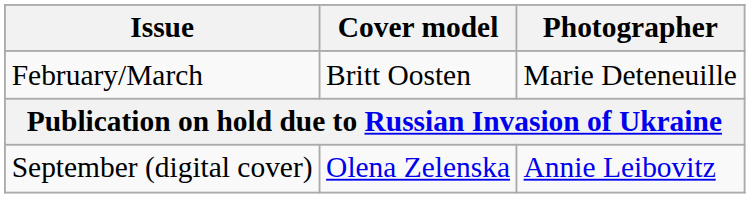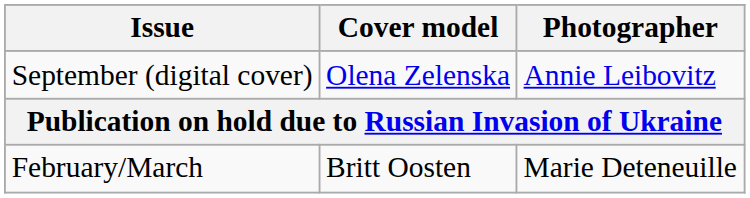rows swapped: February/March <-> September (digital cover)
